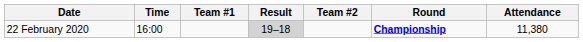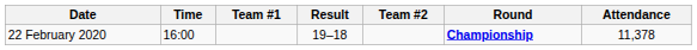22 February 2020 | Result: lightgrey background -> no background
22 February 2020 | Attendance: 11,380 -> 11,378
